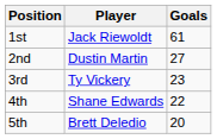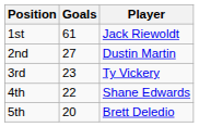columns swapped: Player <-> Goals
